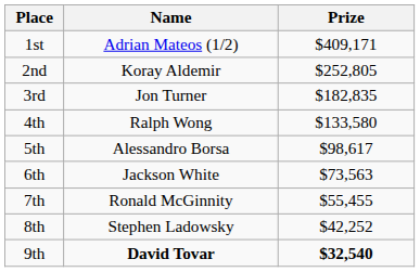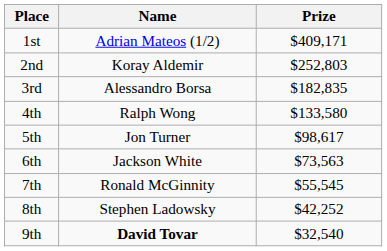2nd | Prize: $252,805 -> $252,803
3rd | Name: Jon Turner -> Alessandro Borsa
5th | Name: Alessandro Borsa -> Jon Turner
7th | Prize: $55,455 -> $55,545
9th | Prize: bold -> normal
